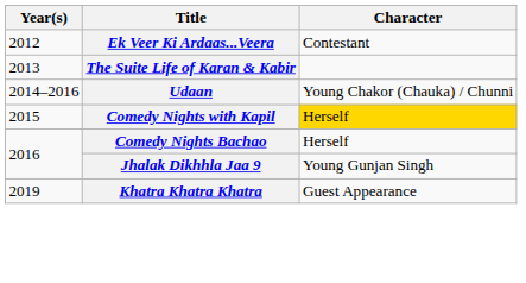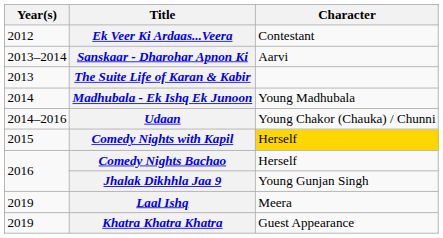+ row: 2013–2014 | Sanskaar - Dharohar Apnon Ki | Aarvi
+ row: 2014 | Madhubala - Ek Ishq Ek Junoon | Young Madhubala
+ row: 2019 | Laal Ishq | Meera
